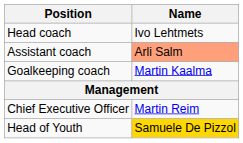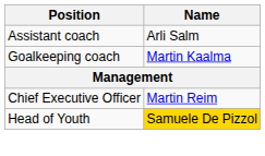- row: Head coach | Ivo Lehtmets
Assistant coach | Name: lightsalmon background -> no background
